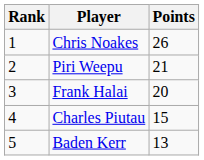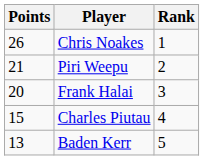columns swapped: Rank <-> Points
